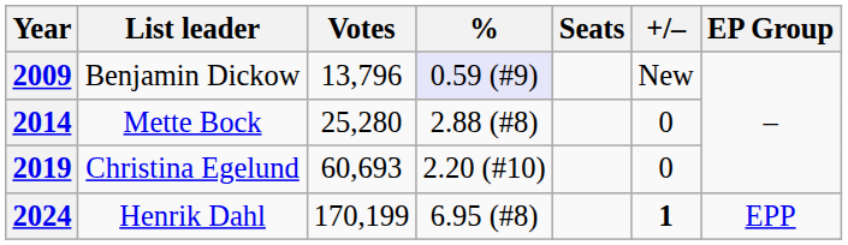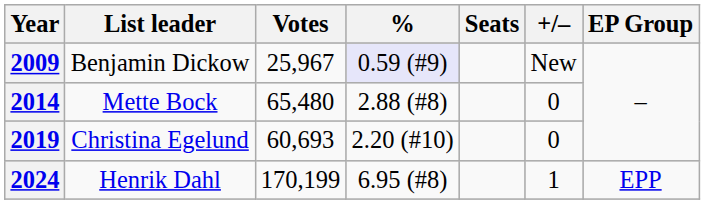2009 | Votes: 13,796 -> 25,967
2014 | Votes: 25,280 -> 65,480
2024 | +/–: bold -> normal
